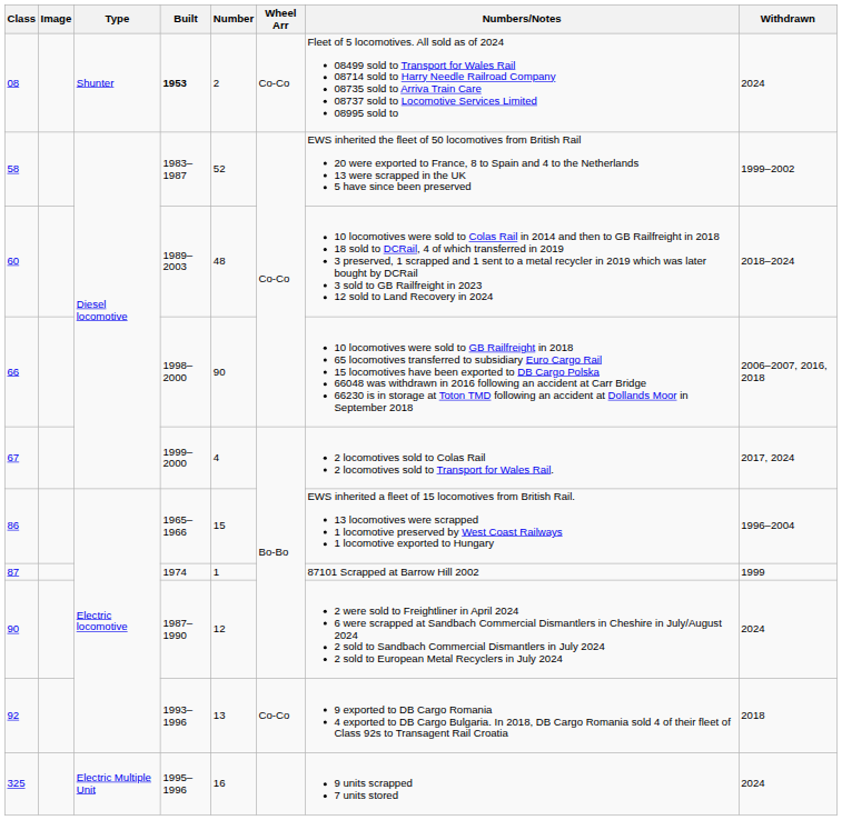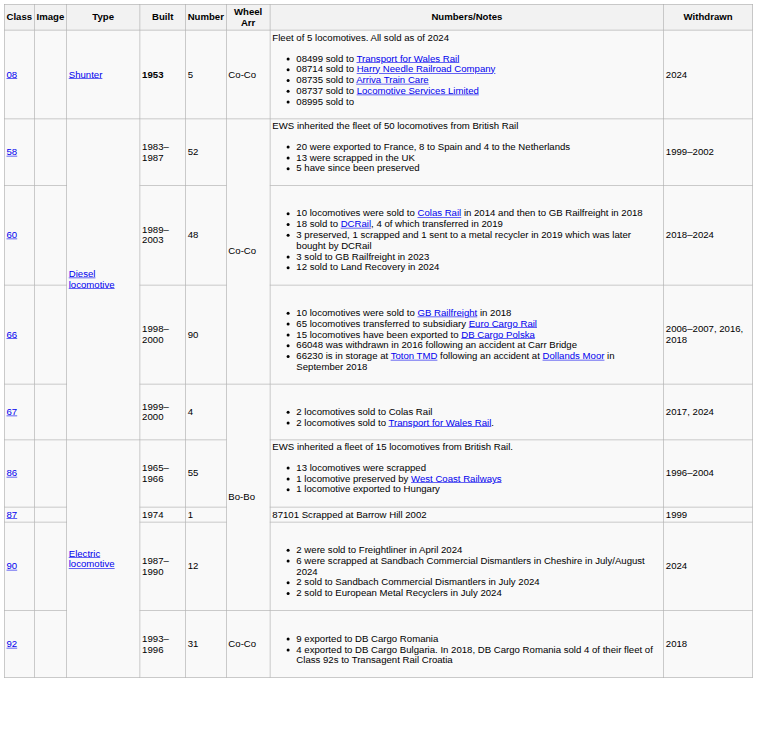08 | Number: 2 -> 5
86 | Number: 15 -> 55
92 | Number: 13 -> 31
- row: 325 | Electric Multiple Unit | 1995–1996 | 16 | 9 units scrapped 7 units stored | 2024
